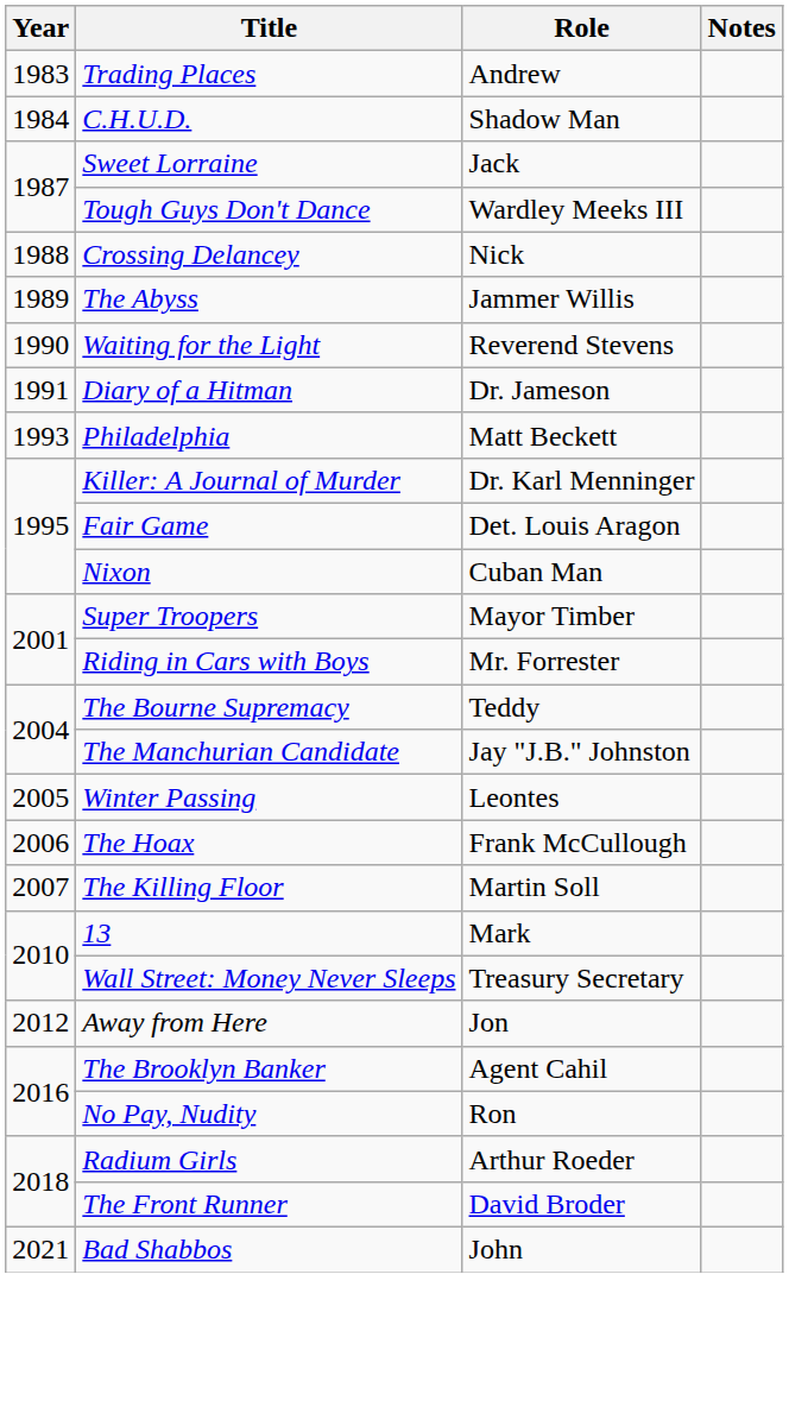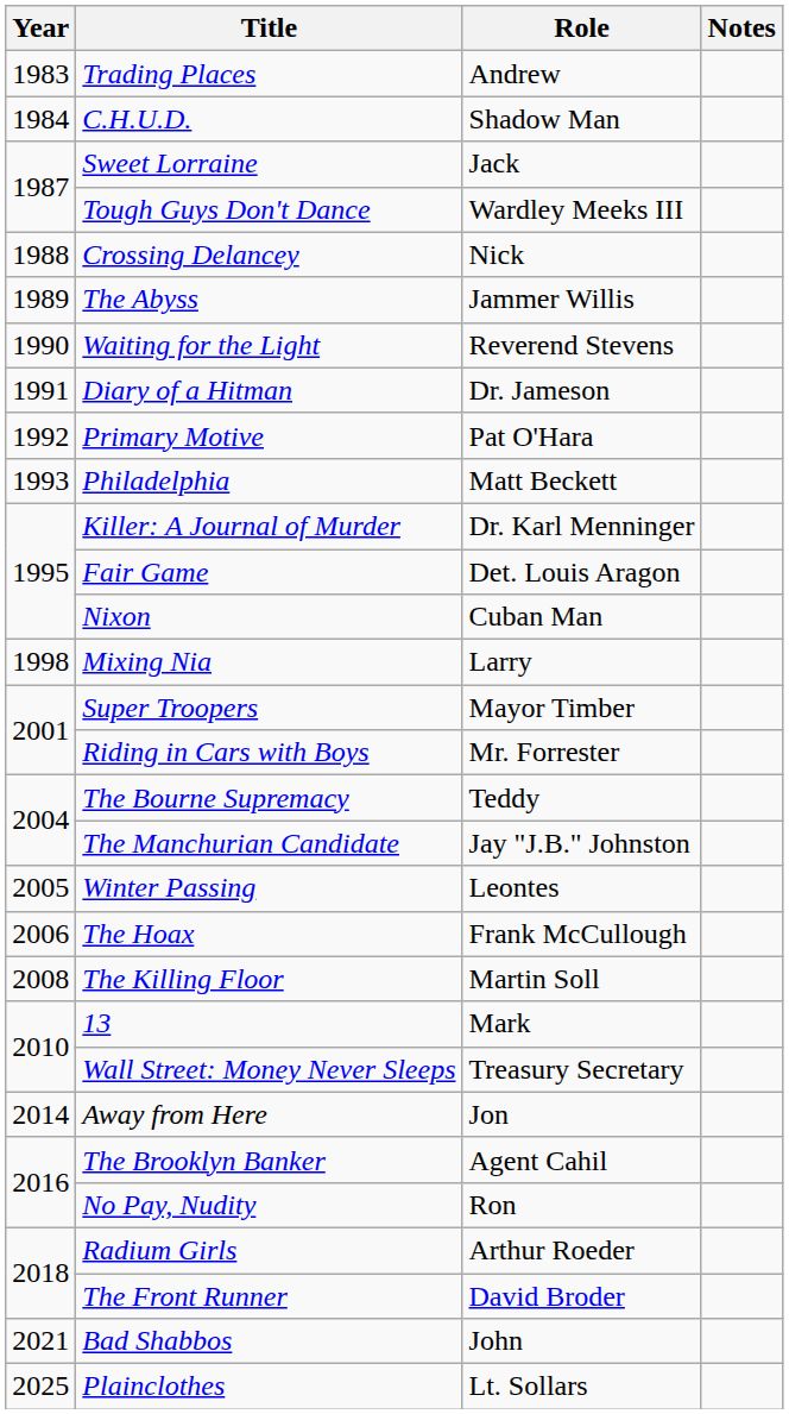+ row: 1992 | Primary Motive | Pat O'Hara
+ row: 1998 | Mixing Nia | Larry
The Killing Floor | Year: 2007 -> 2008
Away from Here | Year: 2012 -> 2014
+ row: 2025 | Plainclothes | Lt. Sollars
